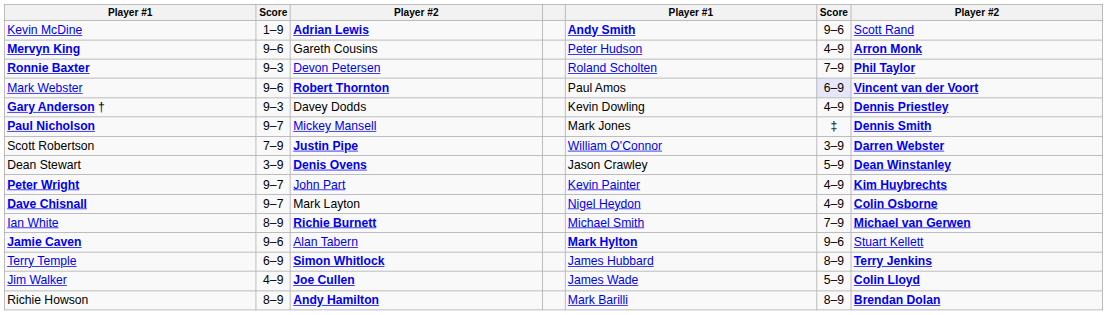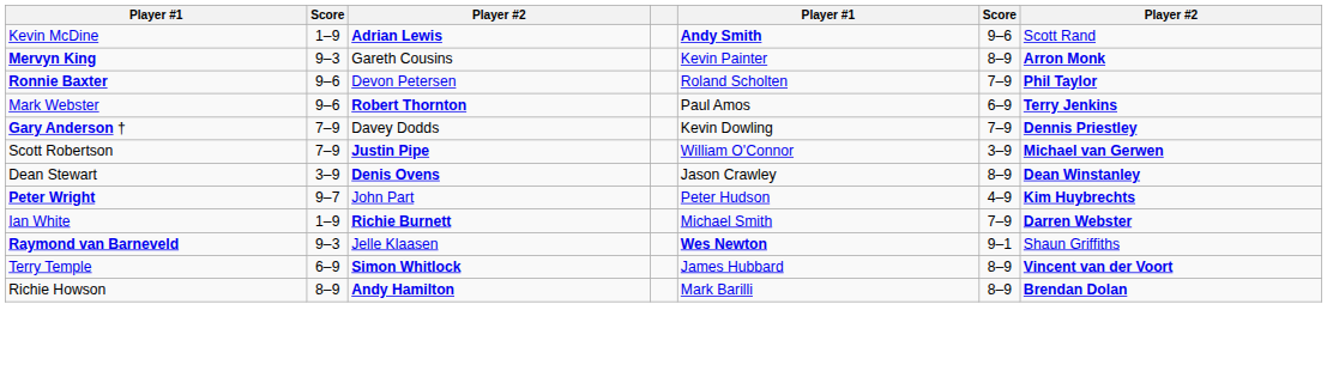Mervyn King | column 2: 9–6 -> 9–3
Mervyn King | column 5: Peter Hudson -> Kevin Painter
Mervyn King | column 6: 4–9 -> 8–9
Ronnie Baxter | column 2: 9–3 -> 9–6
Mark Webster | column 6: lavender background -> no background
Mark Webster | column 7: Vincent van der Voort -> Terry Jenkins
Gary Anderson † | column 2: 9–3 -> 7–9
Gary Anderson † | column 6: 4–9 -> 7–9
- row: Paul Nicholson | 9–7 | Mickey Mansell | Mark Jones | ‡ | Dennis Smith
Scott Robertson | column 7: Darren Webster -> Michael van Gerwen
Dean Stewart | column 6: 5–9 -> 8–9
Peter Wright | column 5: Kevin Painter -> Peter Hudson
- row: Dave Chisnall | 9–7 | Mark Layton | Nigel Heydon | 4–9 | Colin Osborne
Ian White | column 2: 8–9 -> 1–9
Ian White | column 7: Michael van Gerwen -> Darren Webster
+ row: Raymond van Barneveld | 9–3 | Jelle Klaasen | Wes Newton | 9–1 | Shaun Griffiths
- row: Jamie Caven | 9–6 | Alan Tabern | Mark Hylton | 9–6 | Stuart Kellett
Terry Temple | column 7: Terry Jenkins -> Vincent van der Voort
- row: Jim Walker | 4–9 | Joe Cullen | James Wade | 5–9 | Colin Lloyd
